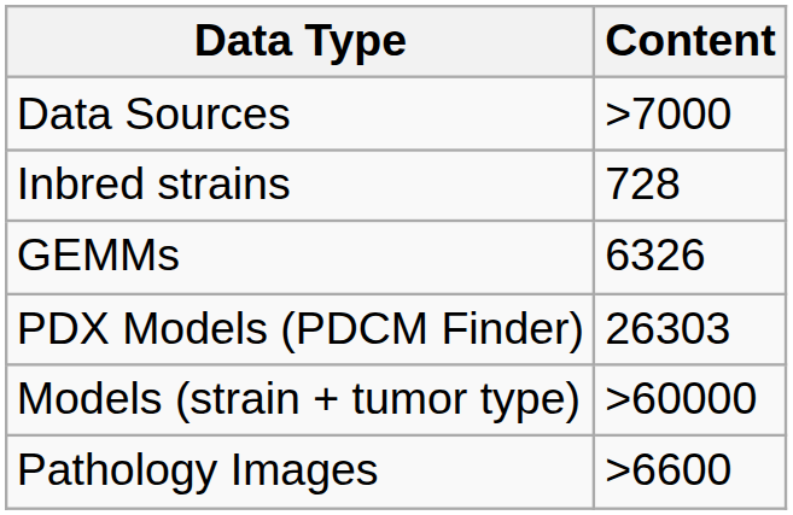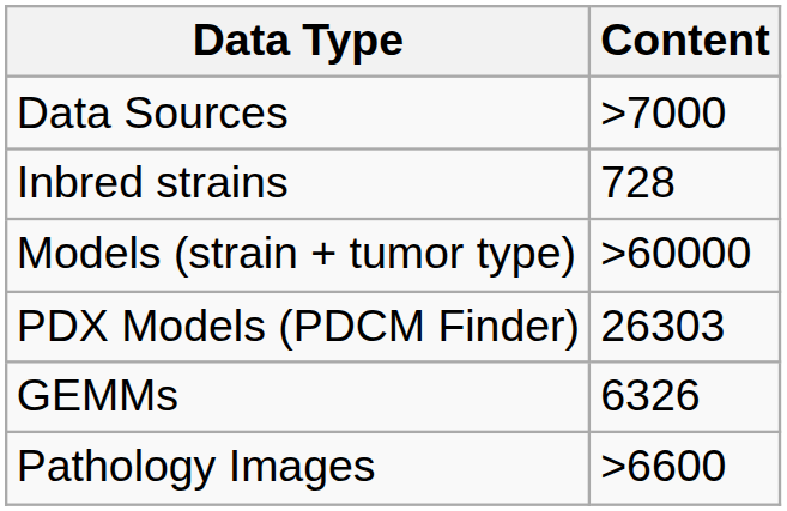rows swapped: GEMMs <-> Models (strain + tumor type)
